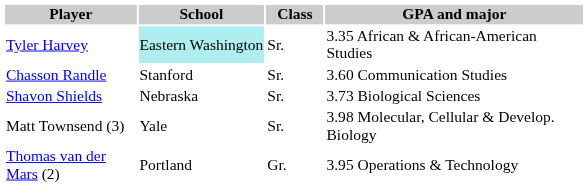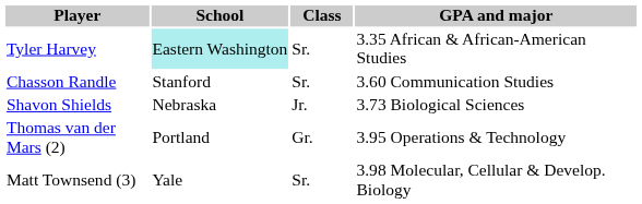Shavon Shields | Class: Sr. -> Jr.
rows swapped: Matt Townsend (3) <-> Thomas van der Mars (2)
